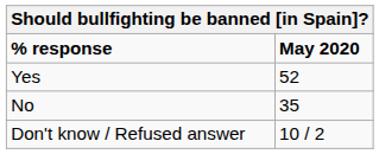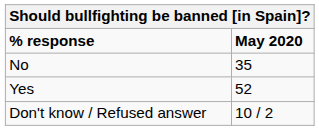rows swapped: Yes <-> No
